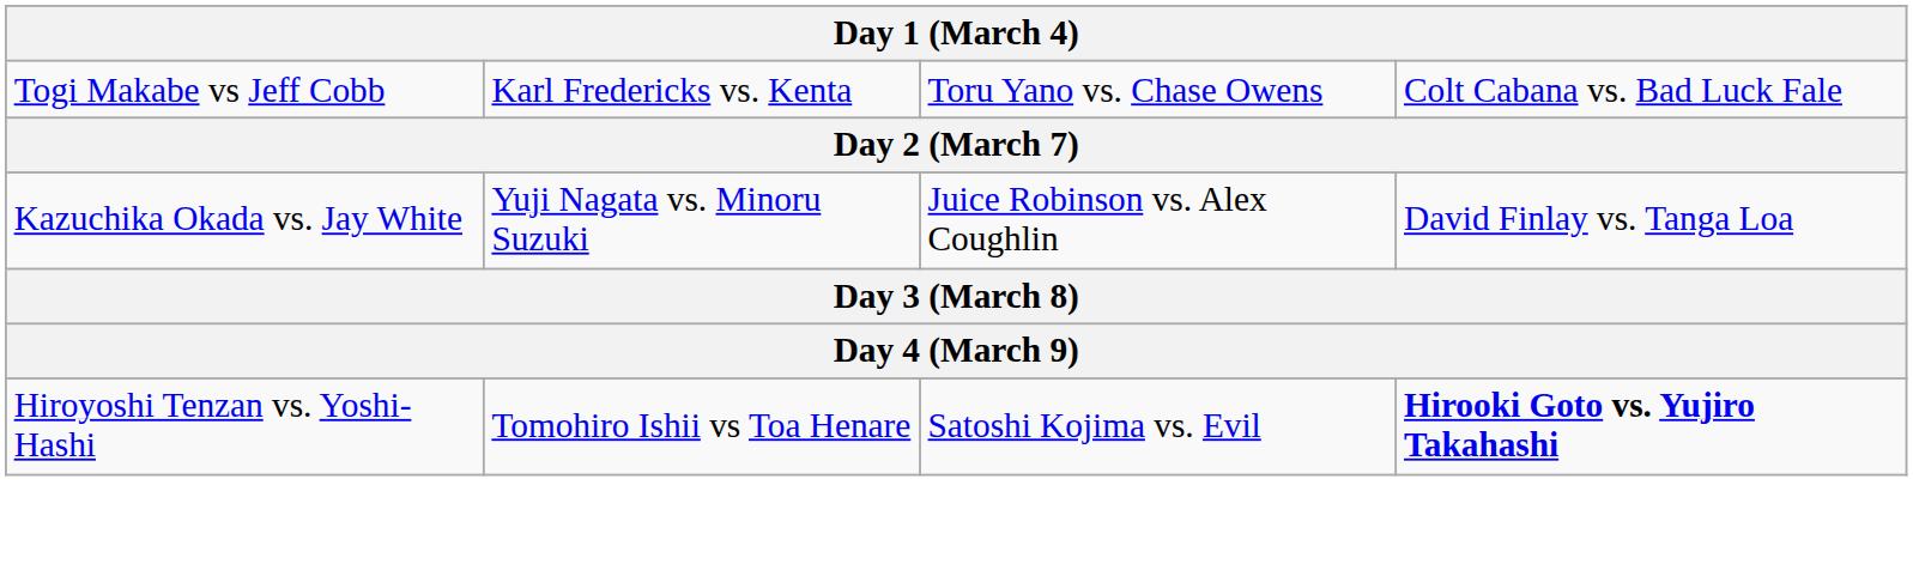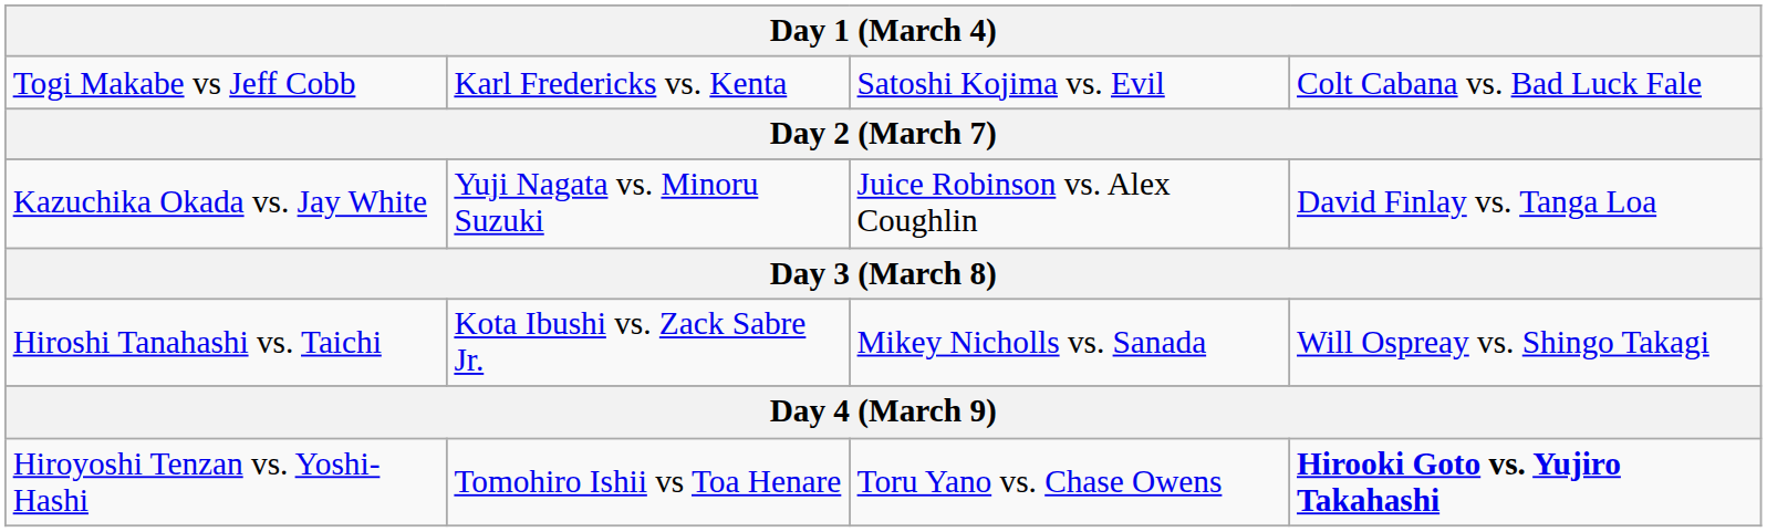Togi Makabe vs Jeff Cobb | column 3: Toru Yano vs. Chase Owens -> Satoshi Kojima vs. Evil
+ row: Hiroshi Tanahashi vs. Taichi | Kota Ibushi vs. Zack Sabre Jr. | Mikey Nicholls vs. Sanada | Will Ospreay vs. Shingo Takagi
Hiroyoshi Tenzan vs. Yoshi-Hashi | column 3: Satoshi Kojima vs. Evil -> Toru Yano vs. Chase Owens
